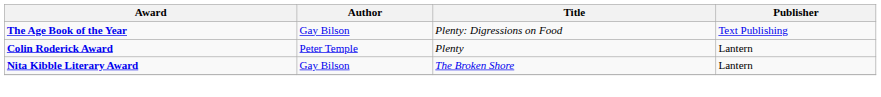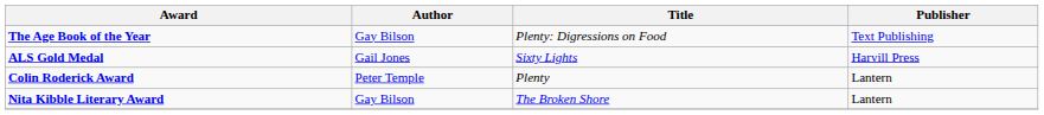+ row: ALS Gold Medal | Gail Jones | Sixty Lights | Harvill Press
